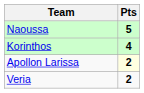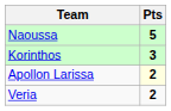Korinthos | Pts: 4 -> 3
